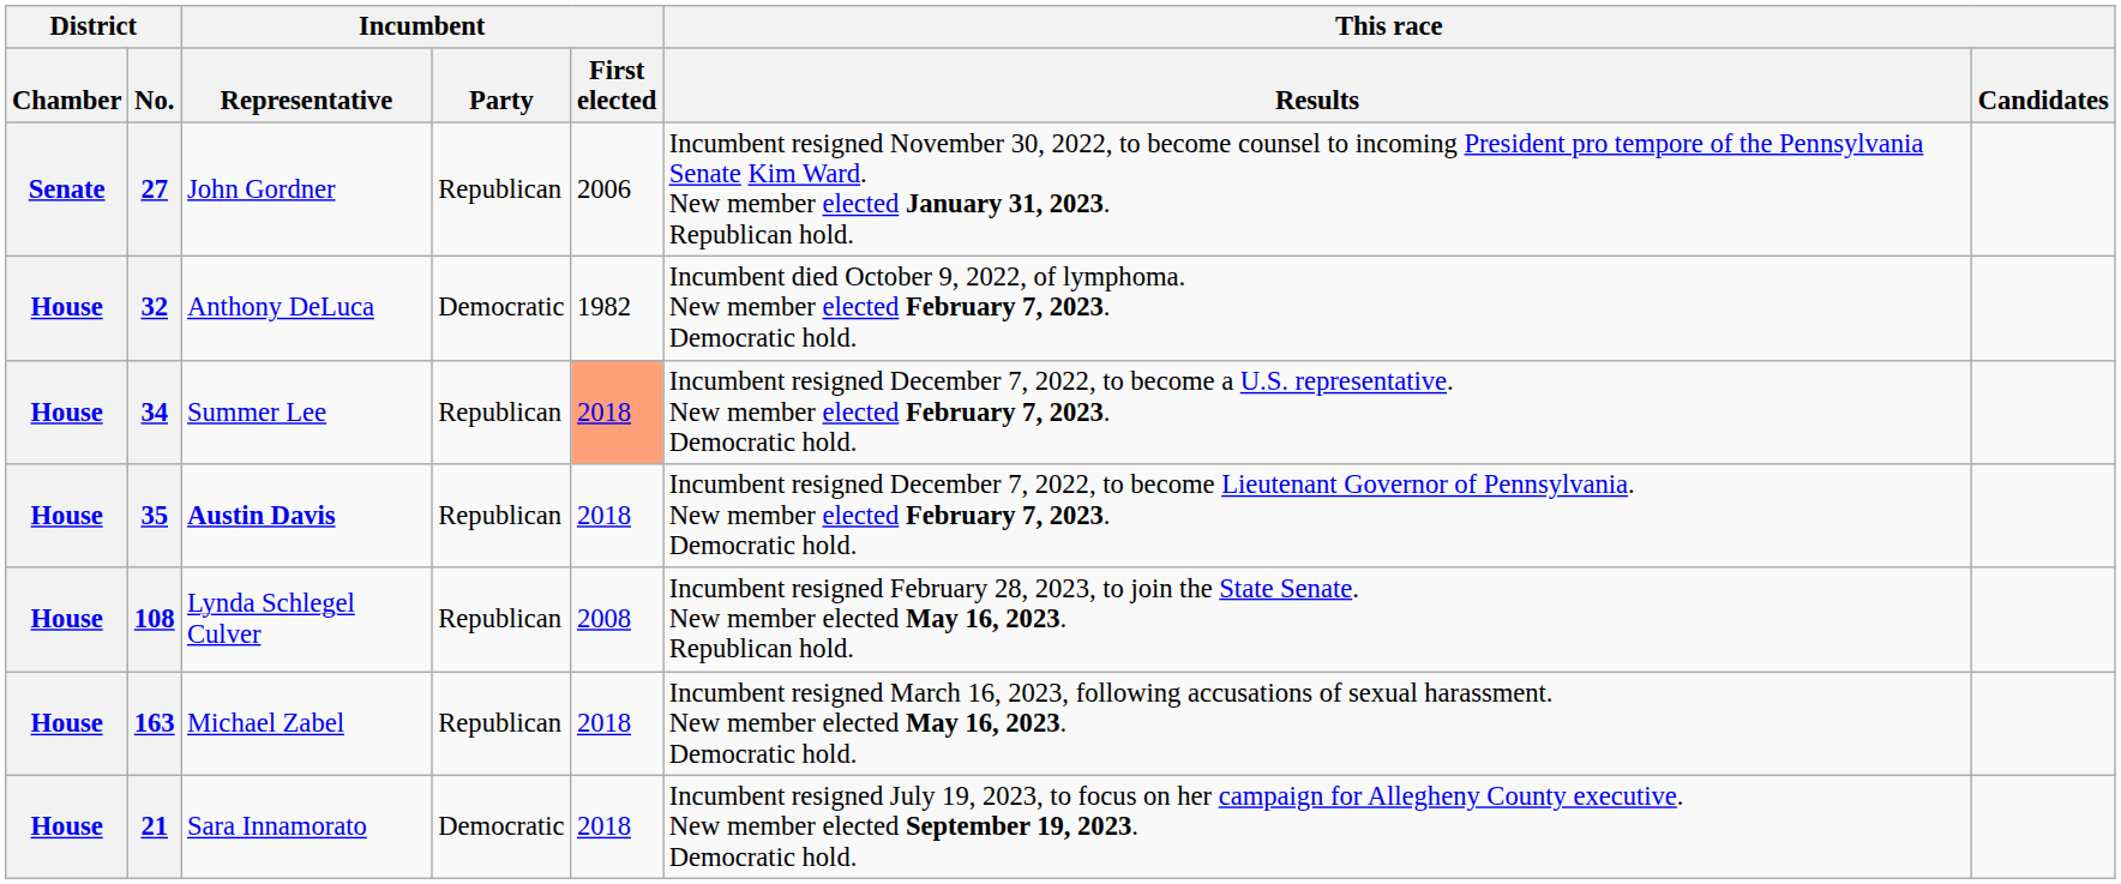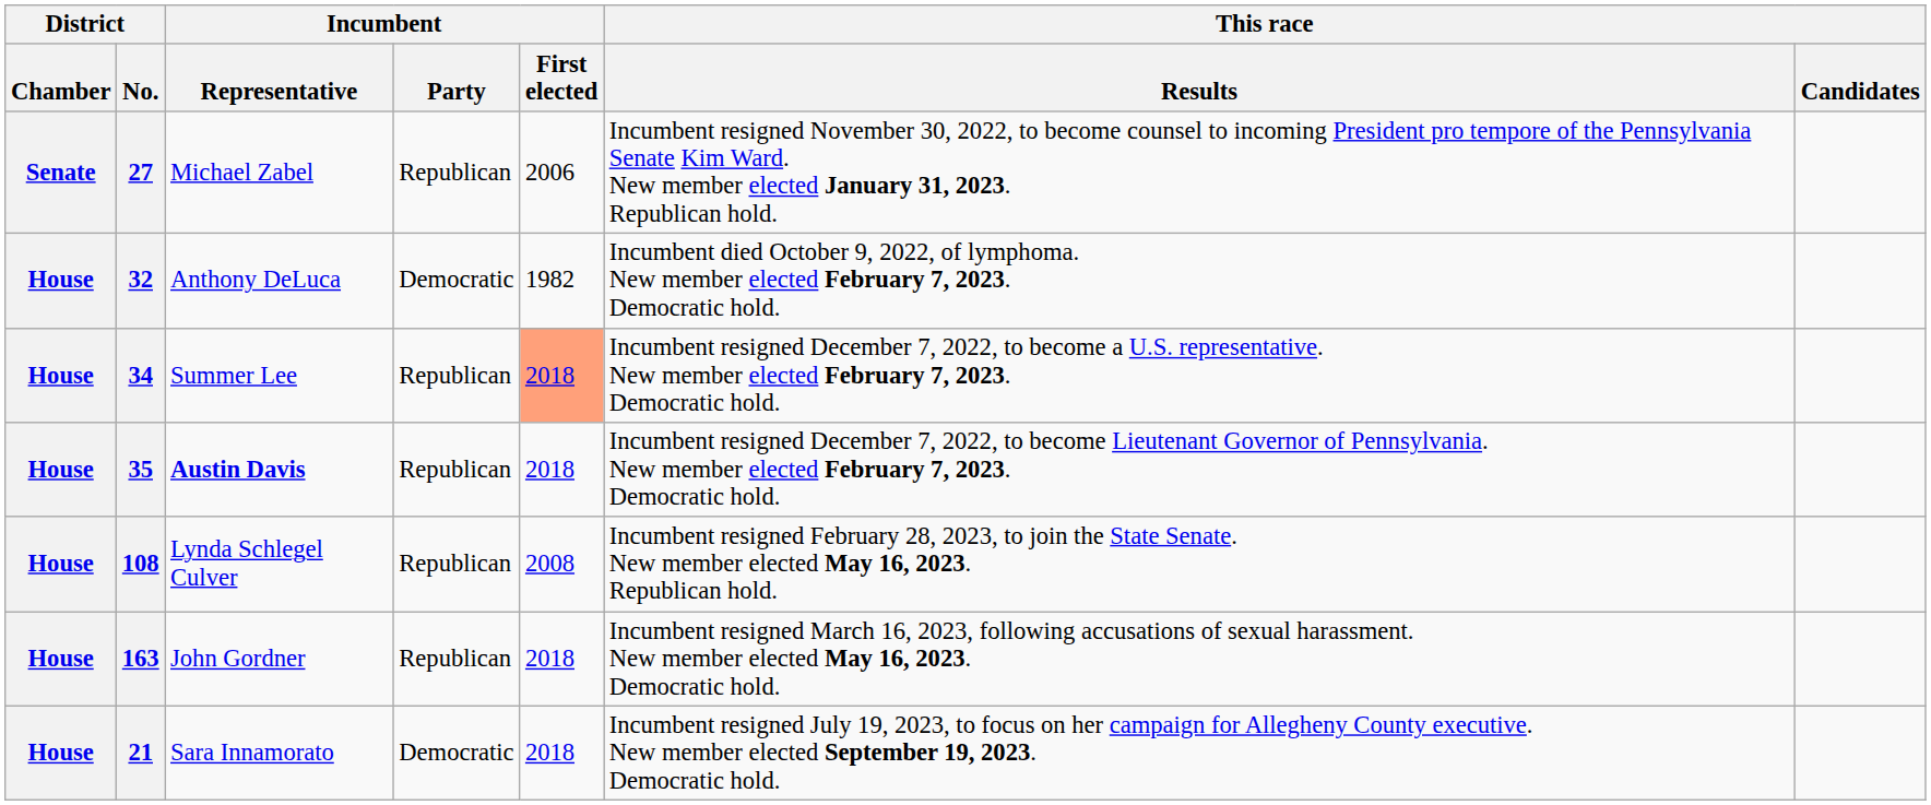27 | Incumbent / Representative: John Gordner -> Michael Zabel
163 | Incumbent / Representative: Michael Zabel -> John Gordner
